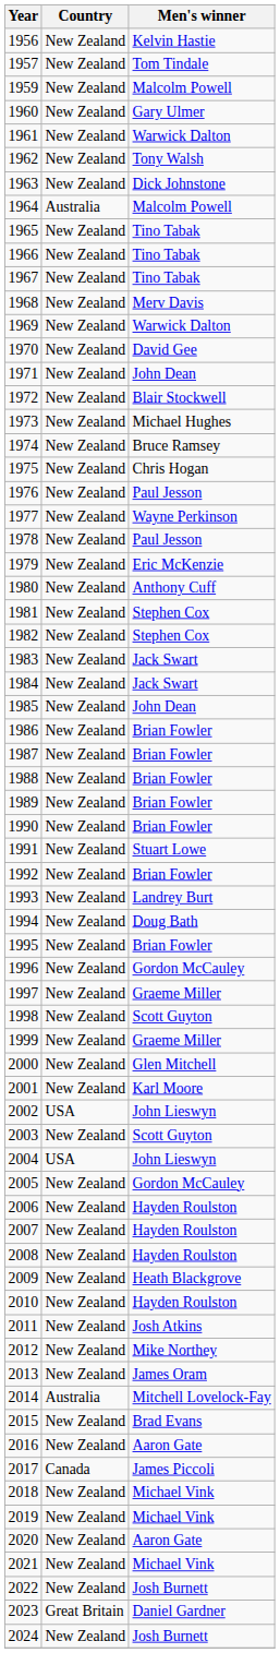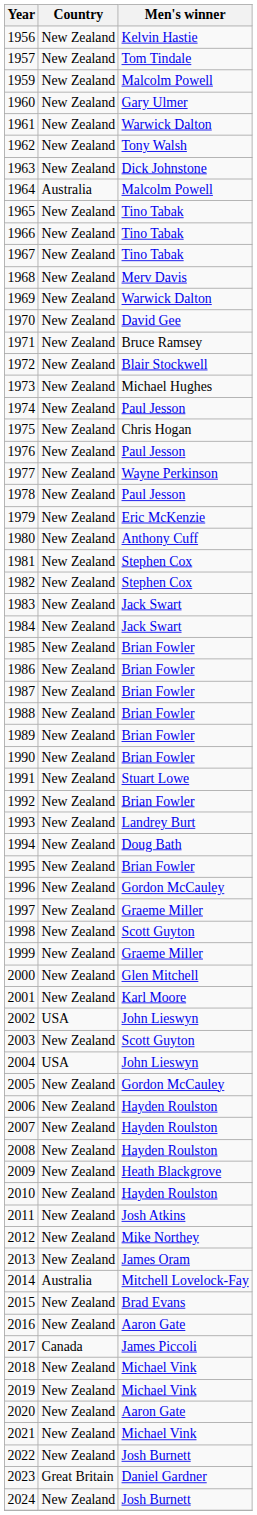1971 | Men's winner: John Dean -> Bruce Ramsey
1974 | Men's winner: Bruce Ramsey -> Paul Jesson
1985 | Men's winner: John Dean -> Brian Fowler
